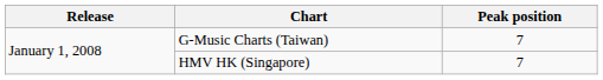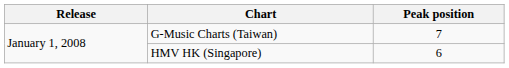HMV HK (Singapore) | Peak position: 7 -> 6
